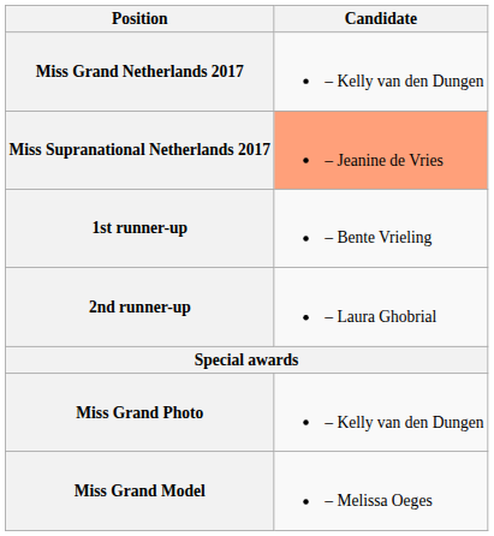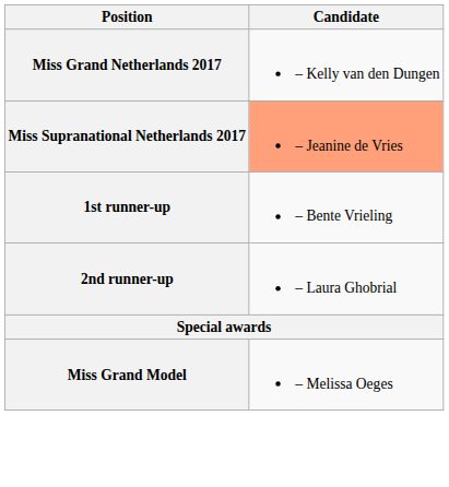- row: Miss Grand Photo | – Kelly van den Dungen
